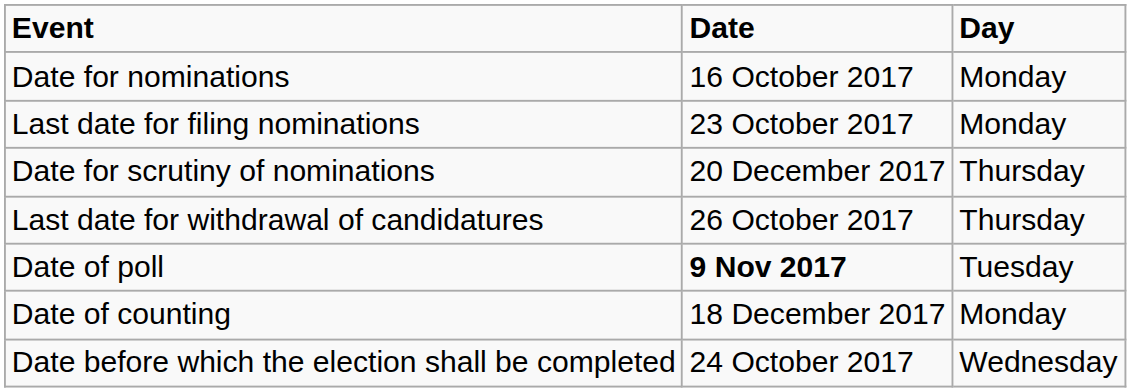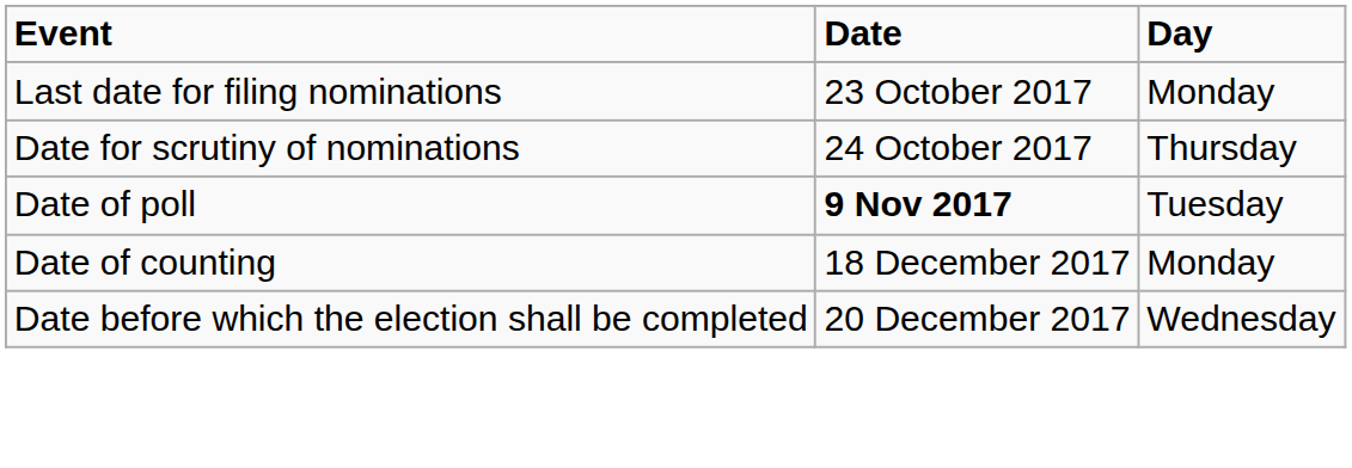- row: Date for nominations | 16 October 2017 | Monday
Date for scrutiny of nominations | Date: 20 December 2017 -> 24 October 2017
- row: Last date for withdrawal of candidatures | 26 October 2017 | Thursday
Date before which the election shall be completed | Date: 24 October 2017 -> 20 December 2017
